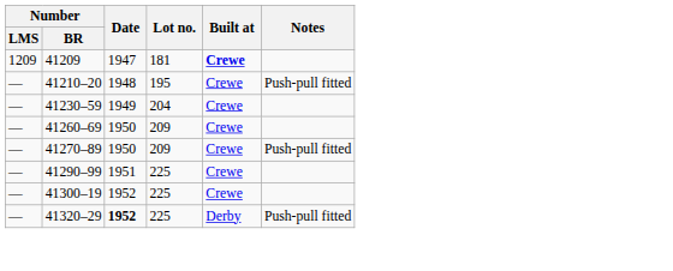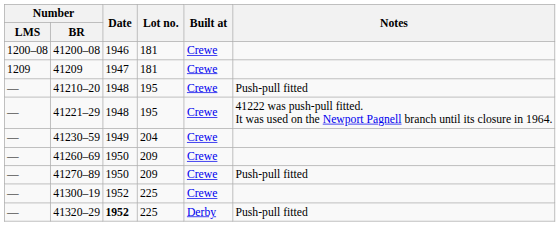+ row: 1200–08 | 41200–08 | 1946 | 181 | Crewe
41209 | Built at: bold -> normal
+ row: — | 41221–29 | 1948 | 195 | Crewe | 41222 was push-pull fitted. It was used on the Newport Pagnell branch until its closure in 1964.
- row: — | 41290–99 | 1951 | 225 | Crewe
